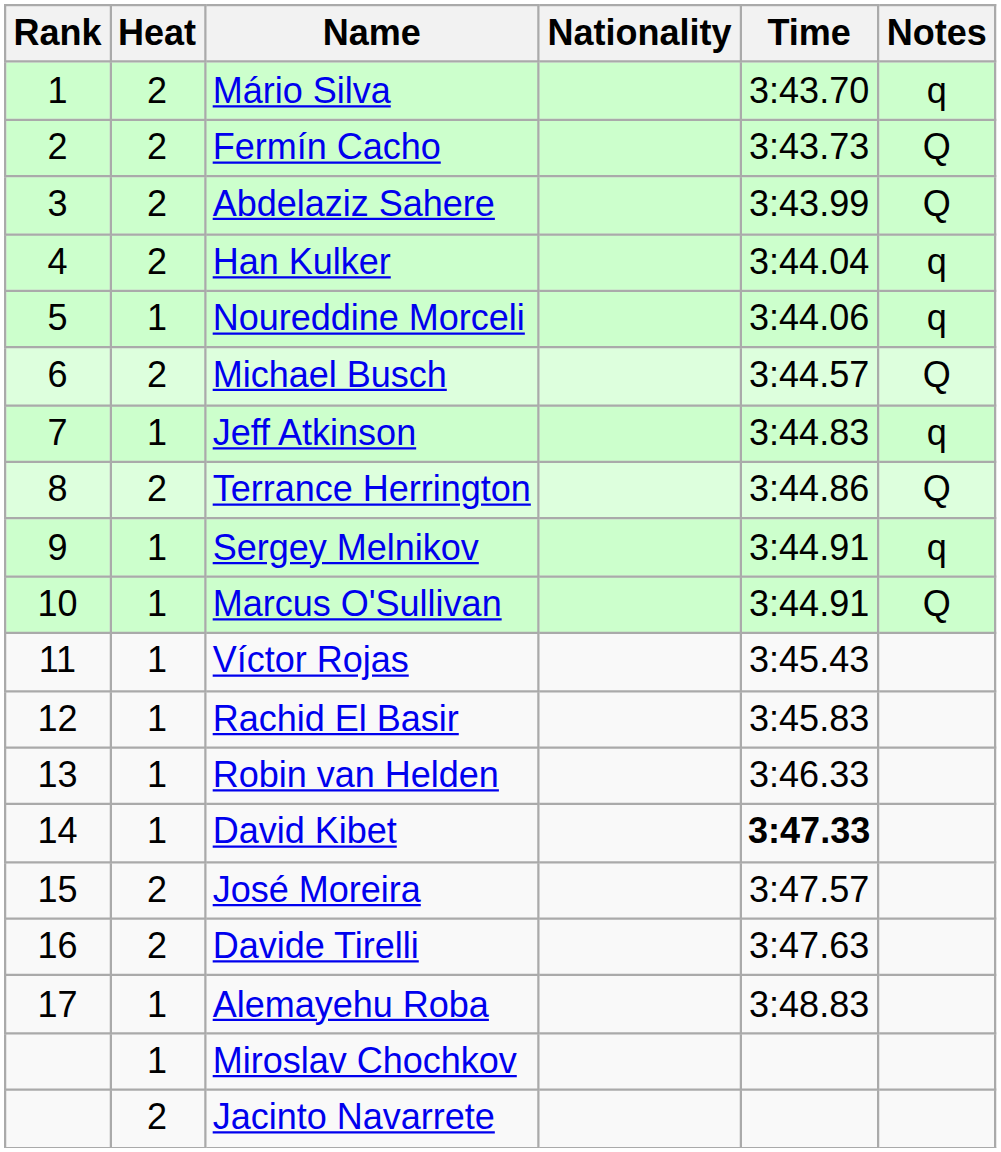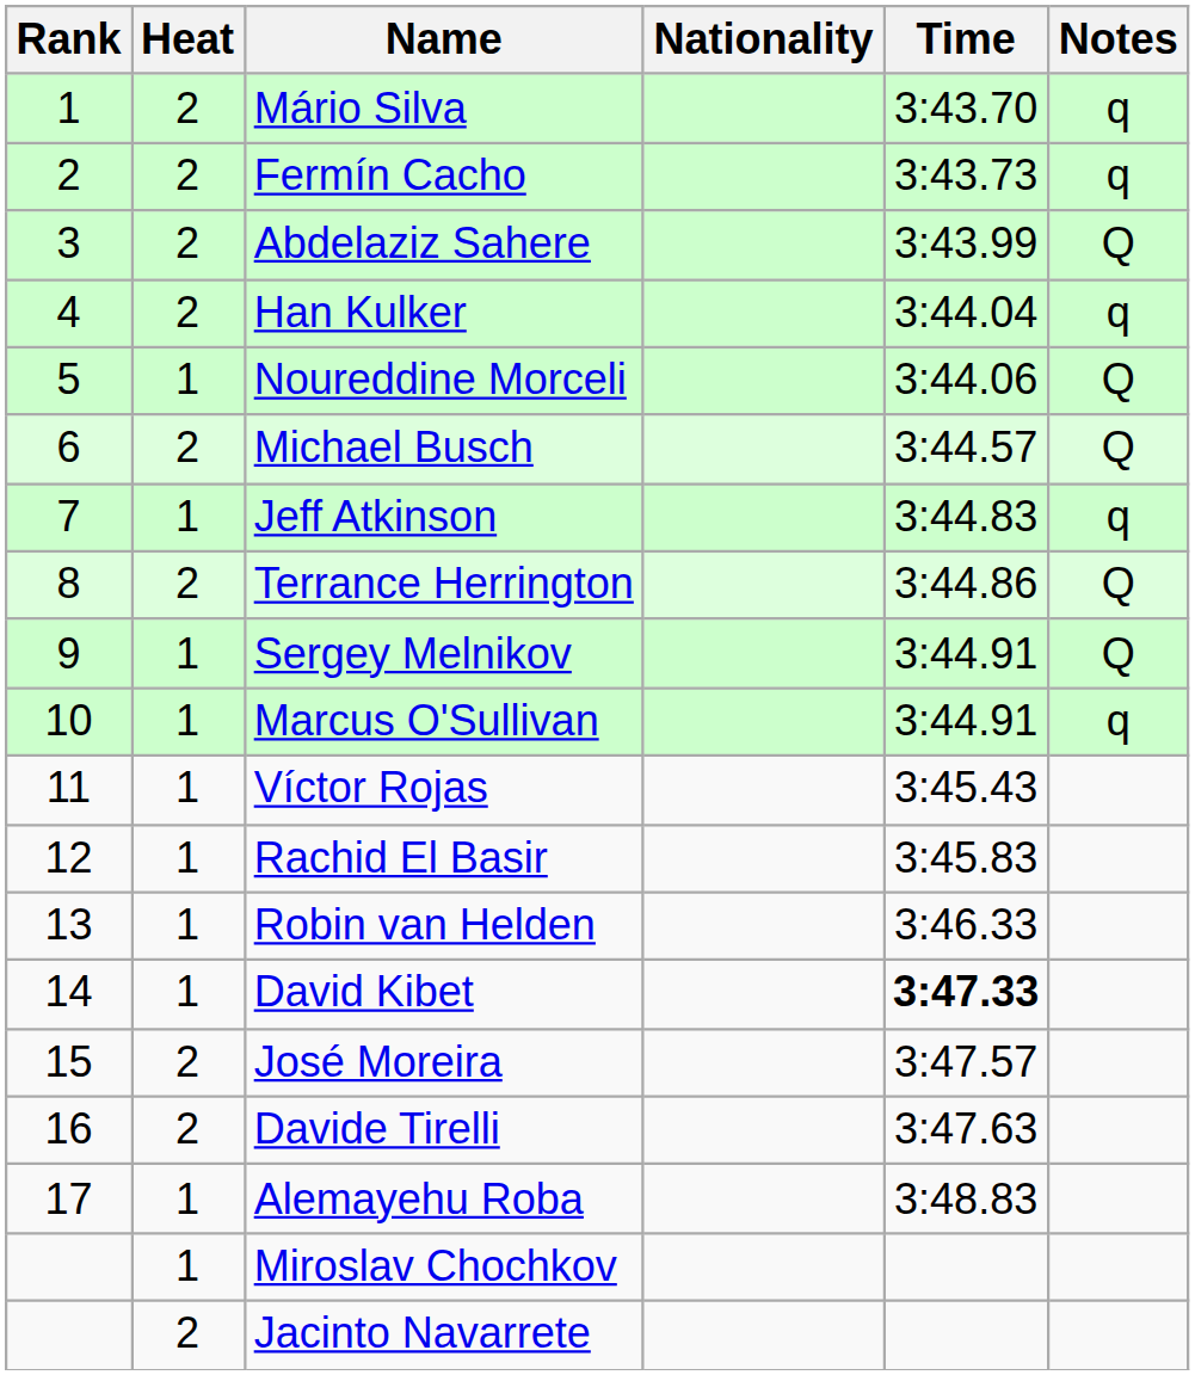Fermín Cacho | Notes: Q -> q
Noureddine Morceli | Notes: q -> Q
Sergey Melnikov | Notes: q -> Q
Marcus O'Sullivan | Notes: Q -> q
